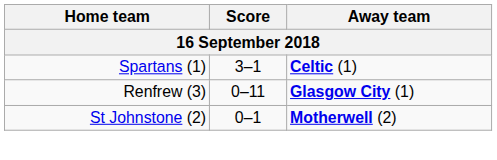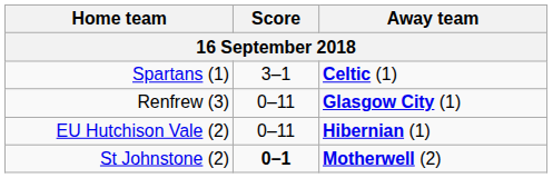+ row: EU Hutchison Vale (2) | 0–11 | Hibernian (1)
St Johnstone (2) | Score: normal -> bold
